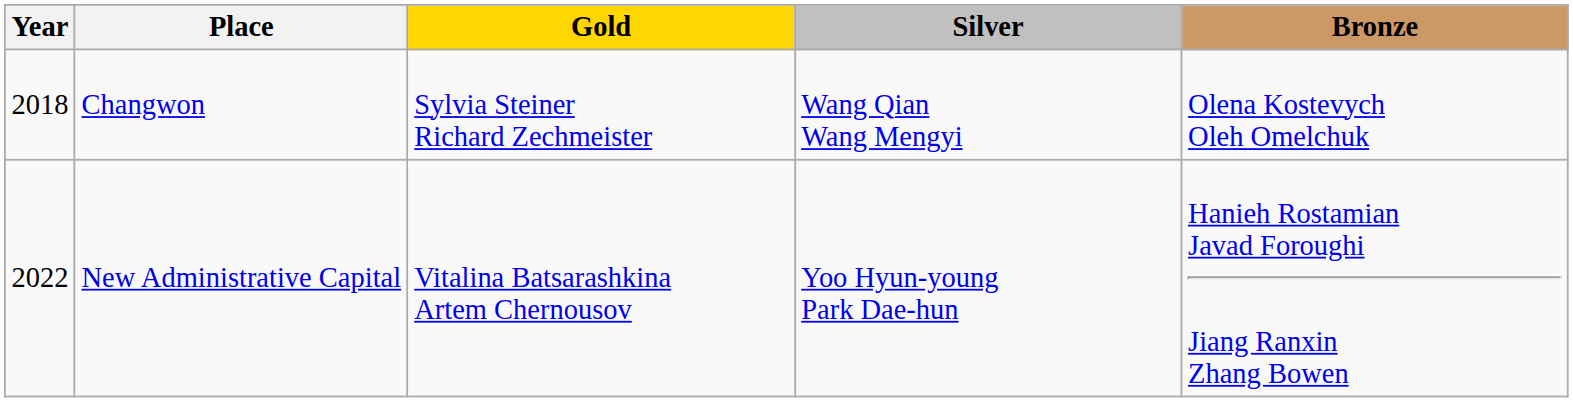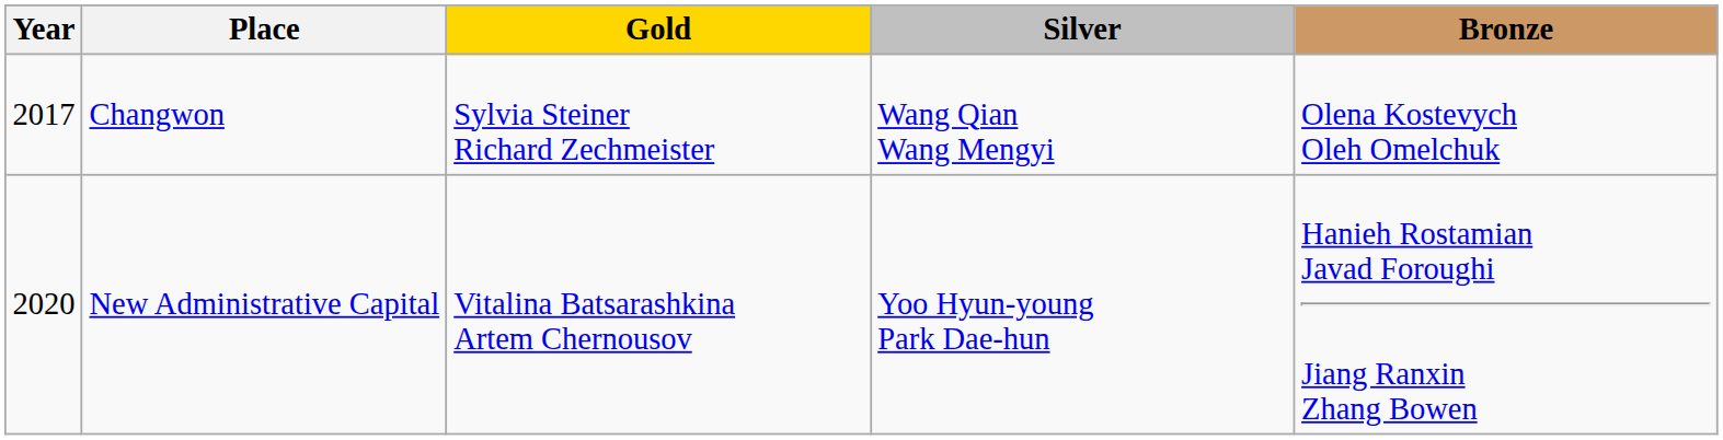Changwon | Year: 2018 -> 2017
New Administrative Capital | Year: 2022 -> 2020
